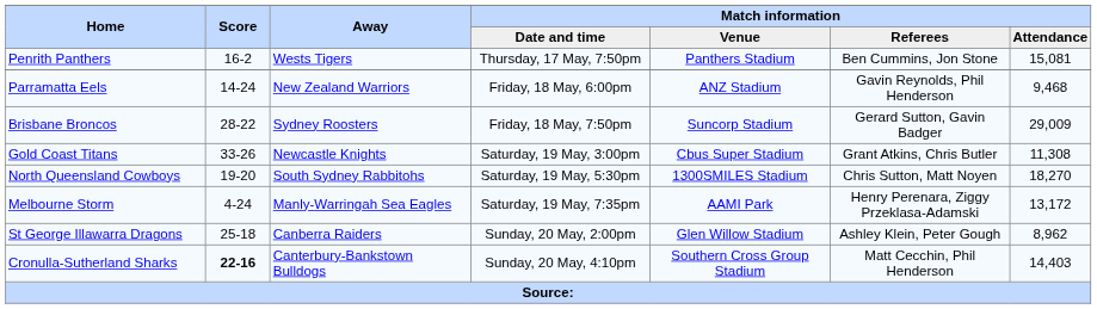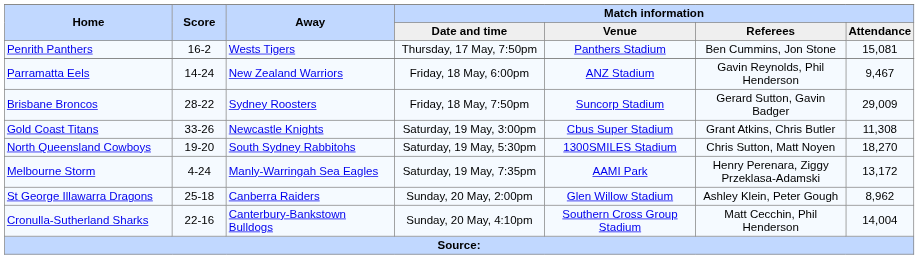Parramatta Eels | Match information / Attendance: 9,468 -> 9,467
Cronulla-Sutherland Sharks | Score: bold -> normal
Cronulla-Sutherland Sharks | Match information / Attendance: 14,403 -> 14,004
